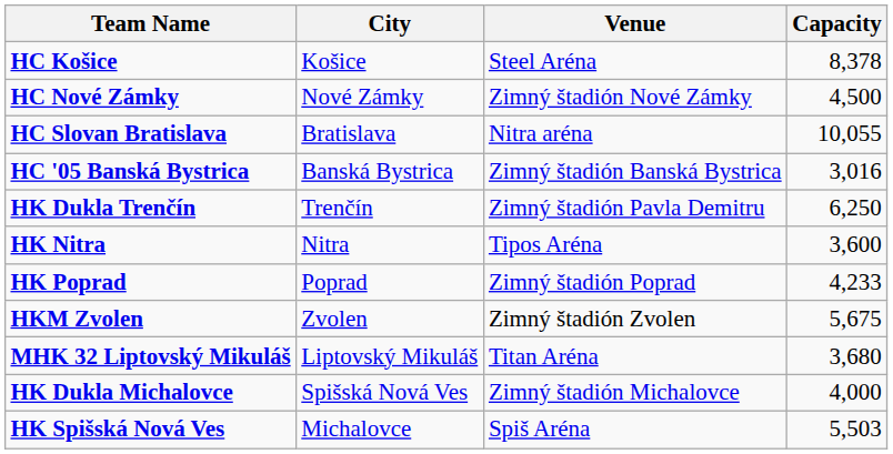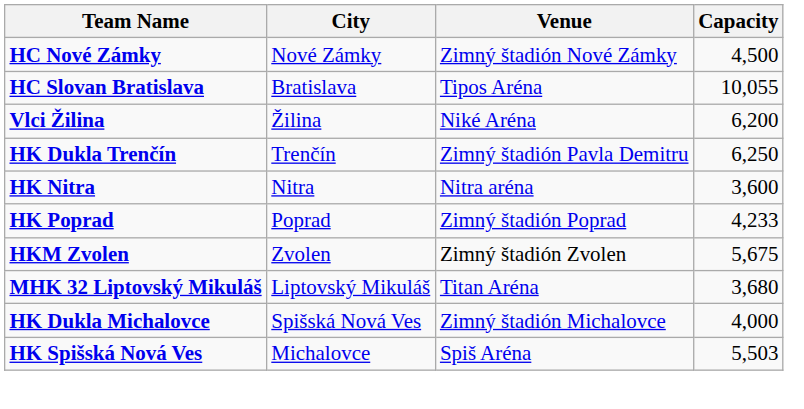- row: HC Košice | Košice | Steel Aréna | 8,378
HC Slovan Bratislava | Venue: Nitra aréna -> Tipos Aréna
- row: HC '05 Banská Bystrica | Banská Bystrica | Zimný štadión Banská Bystrica | 3,016
+ row: Vlci Žilina | Žilina | Niké Aréna | 6,200
HK Nitra | Venue: Tipos Aréna -> Nitra aréna
